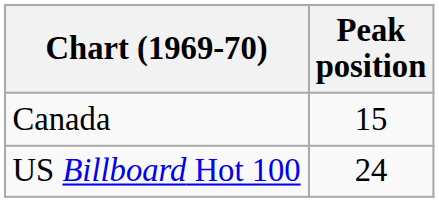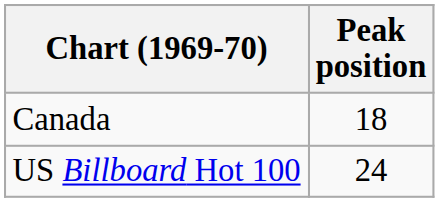Canada | Peak position: 15 -> 18
